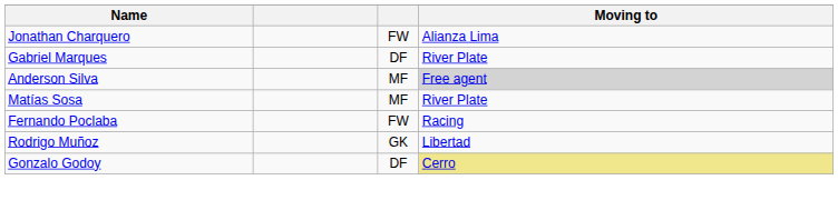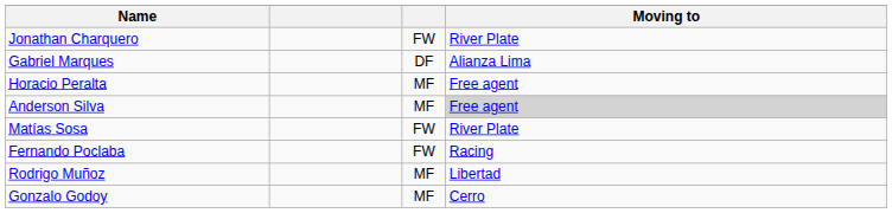Jonathan Charquero | Moving to: Alianza Lima -> River Plate
Gabriel Marques | Moving to: River Plate -> Alianza Lima
+ row: Horacio Peralta | MF | Free agent
Matías Sosa | column 3: MF -> FW
Rodrigo Muñoz | column 3: GK -> MF
Gonzalo Godoy | column 3: DF -> MF
Gonzalo Godoy | Moving to: khaki background -> no background
